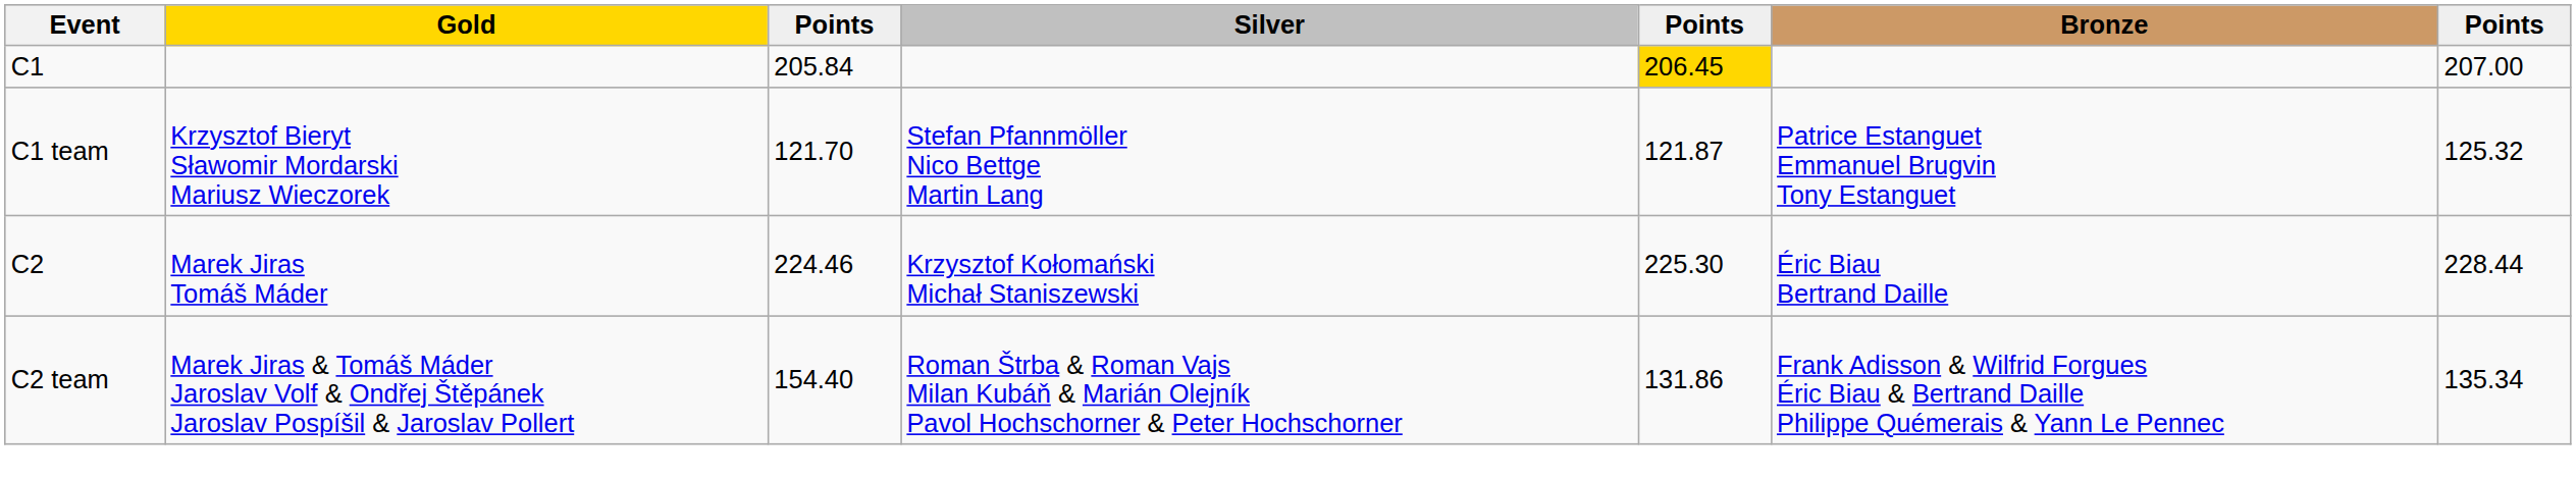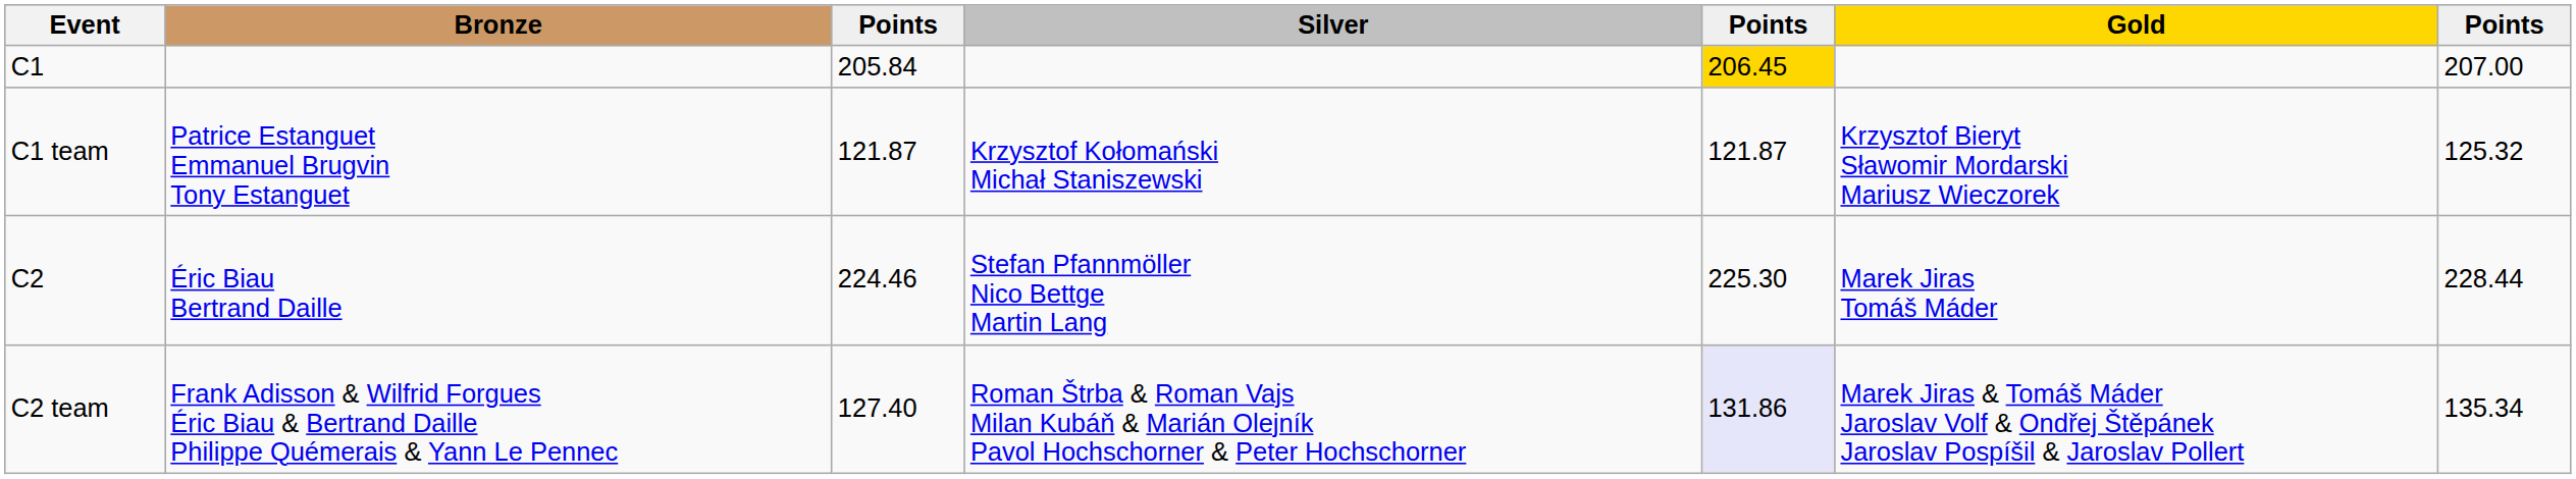columns swapped: Gold <-> Bronze
C1 team | column 3: 121.70 -> 121.87
C1 team | Silver: Stefan Pfannmöller Nico Bettge Martin Lang -> Krzysztof Kołomański Michał Staniszewski
C2 | Silver: Krzysztof Kołomański Michał Staniszewski -> Stefan Pfannmöller Nico Bettge Martin Lang
C2 team | column 3: 154.40 -> 127.40
C2 team | column 5: no background -> lavender background
